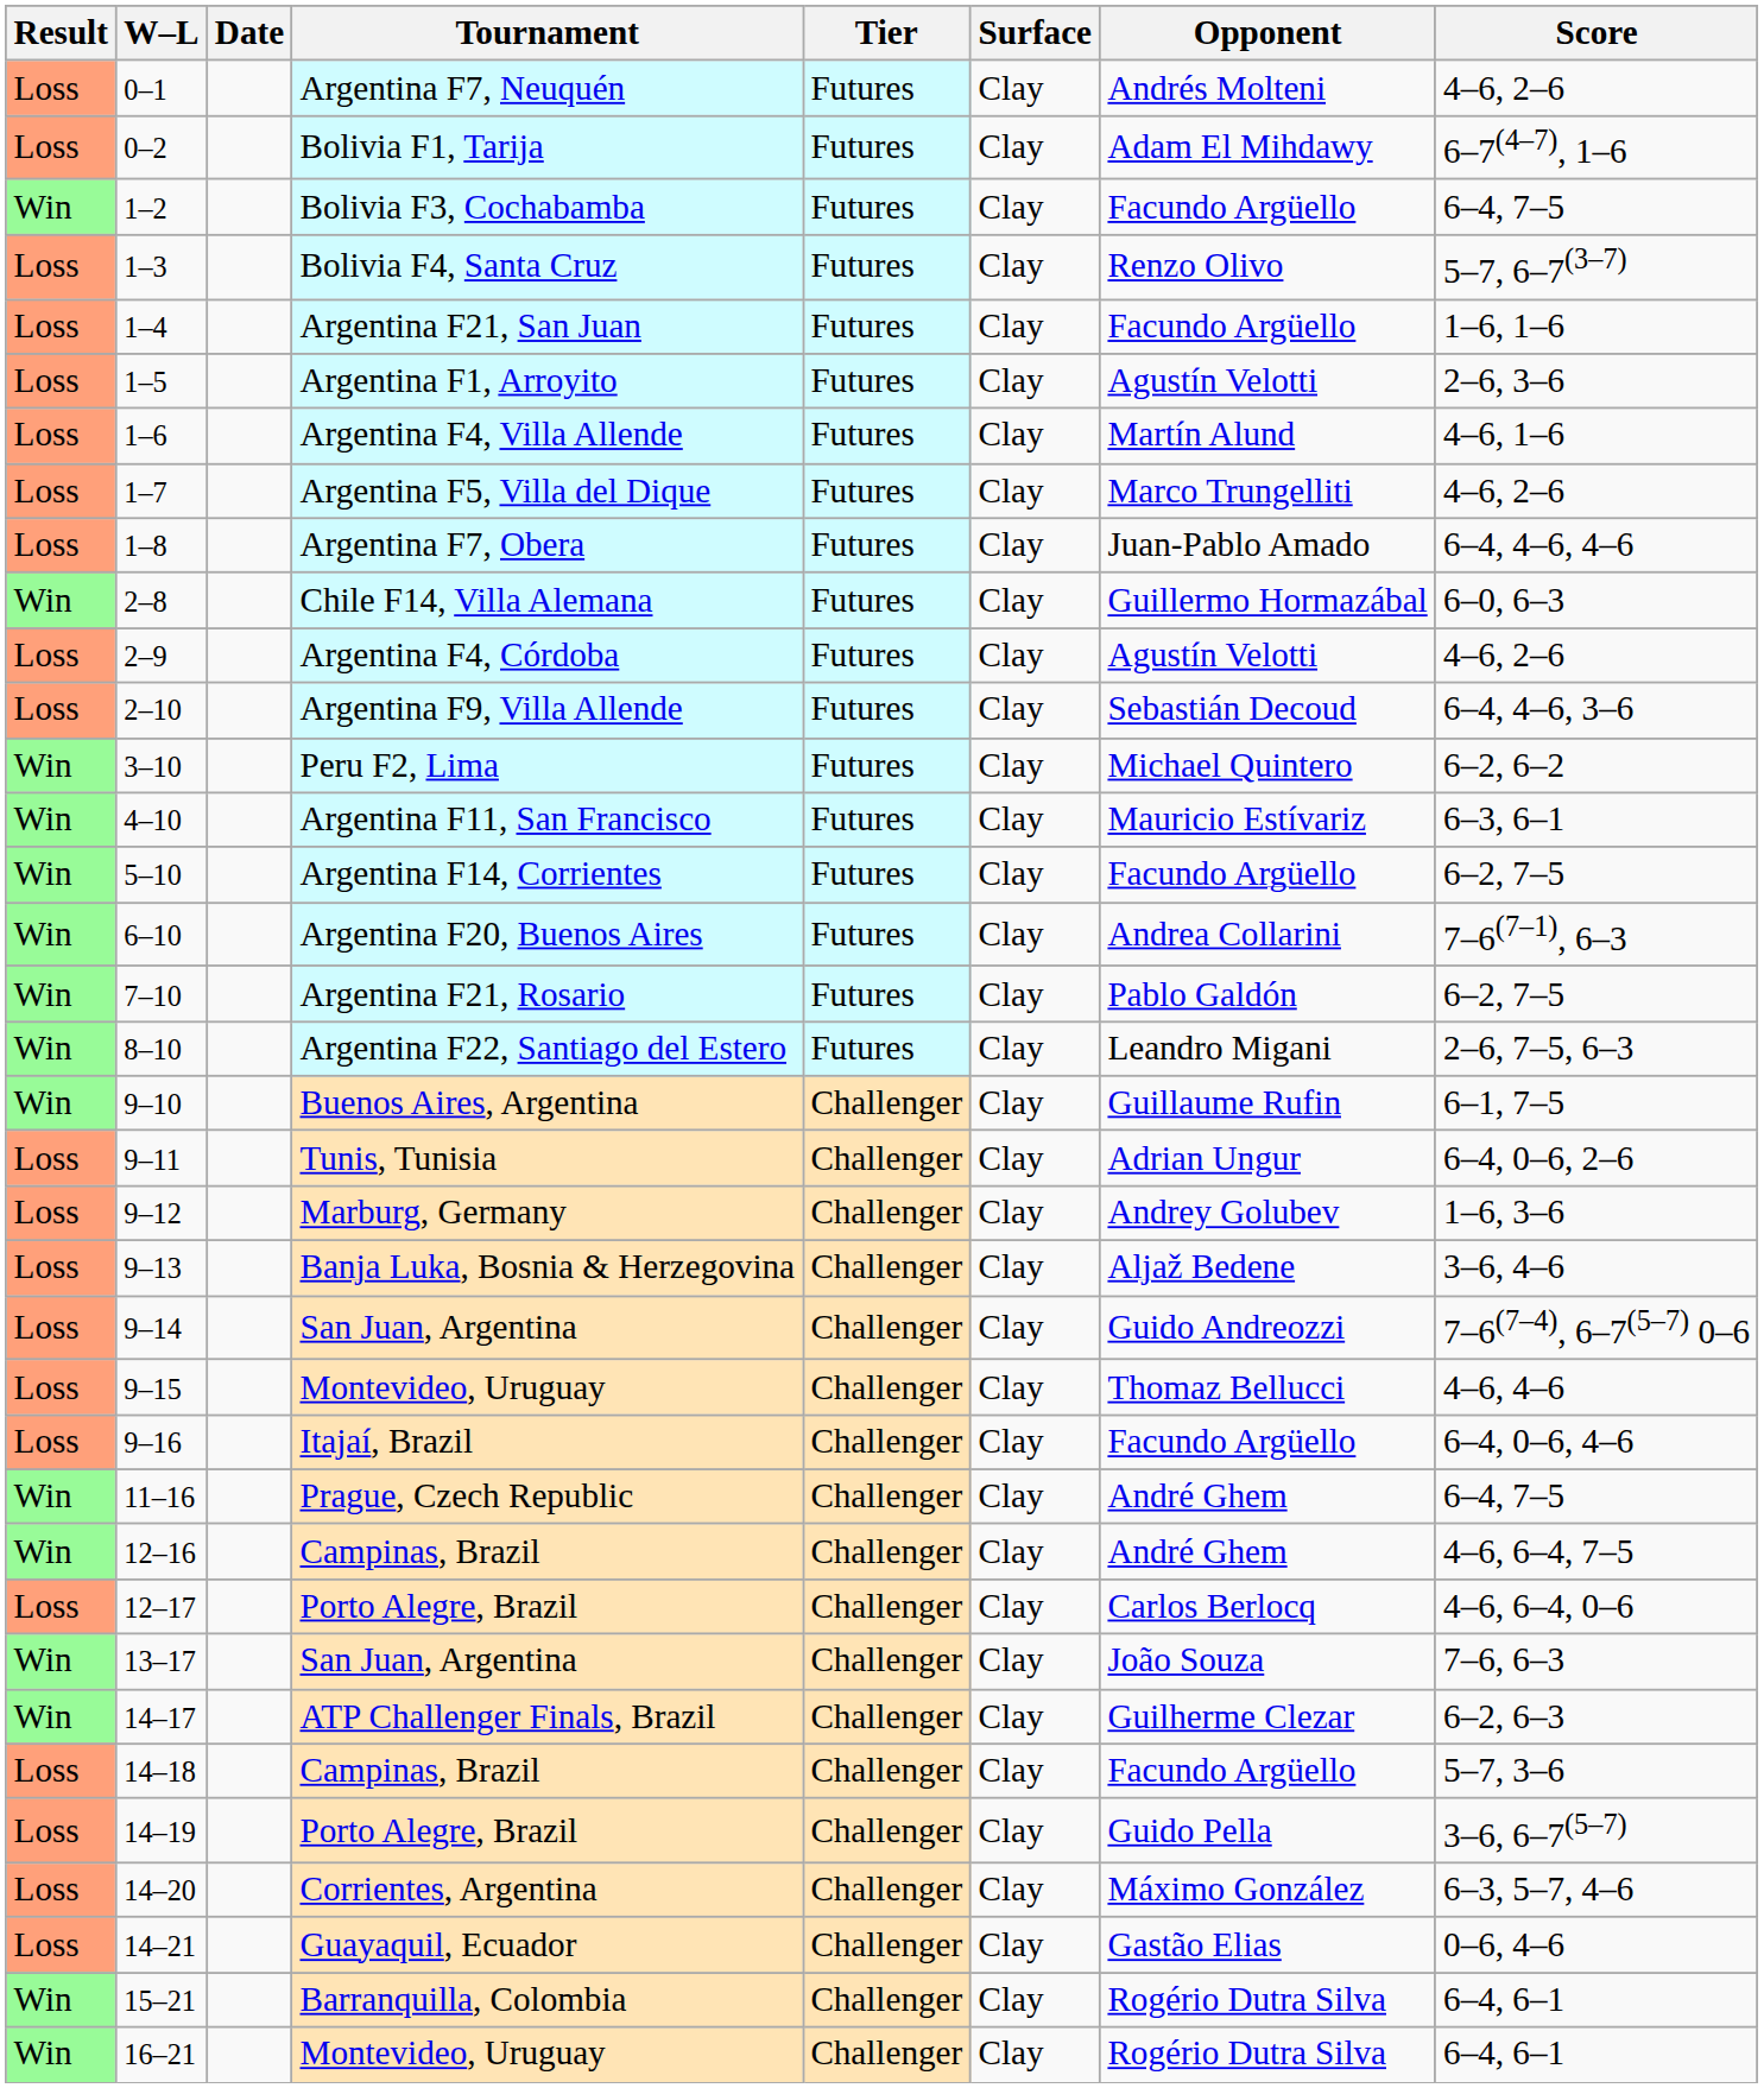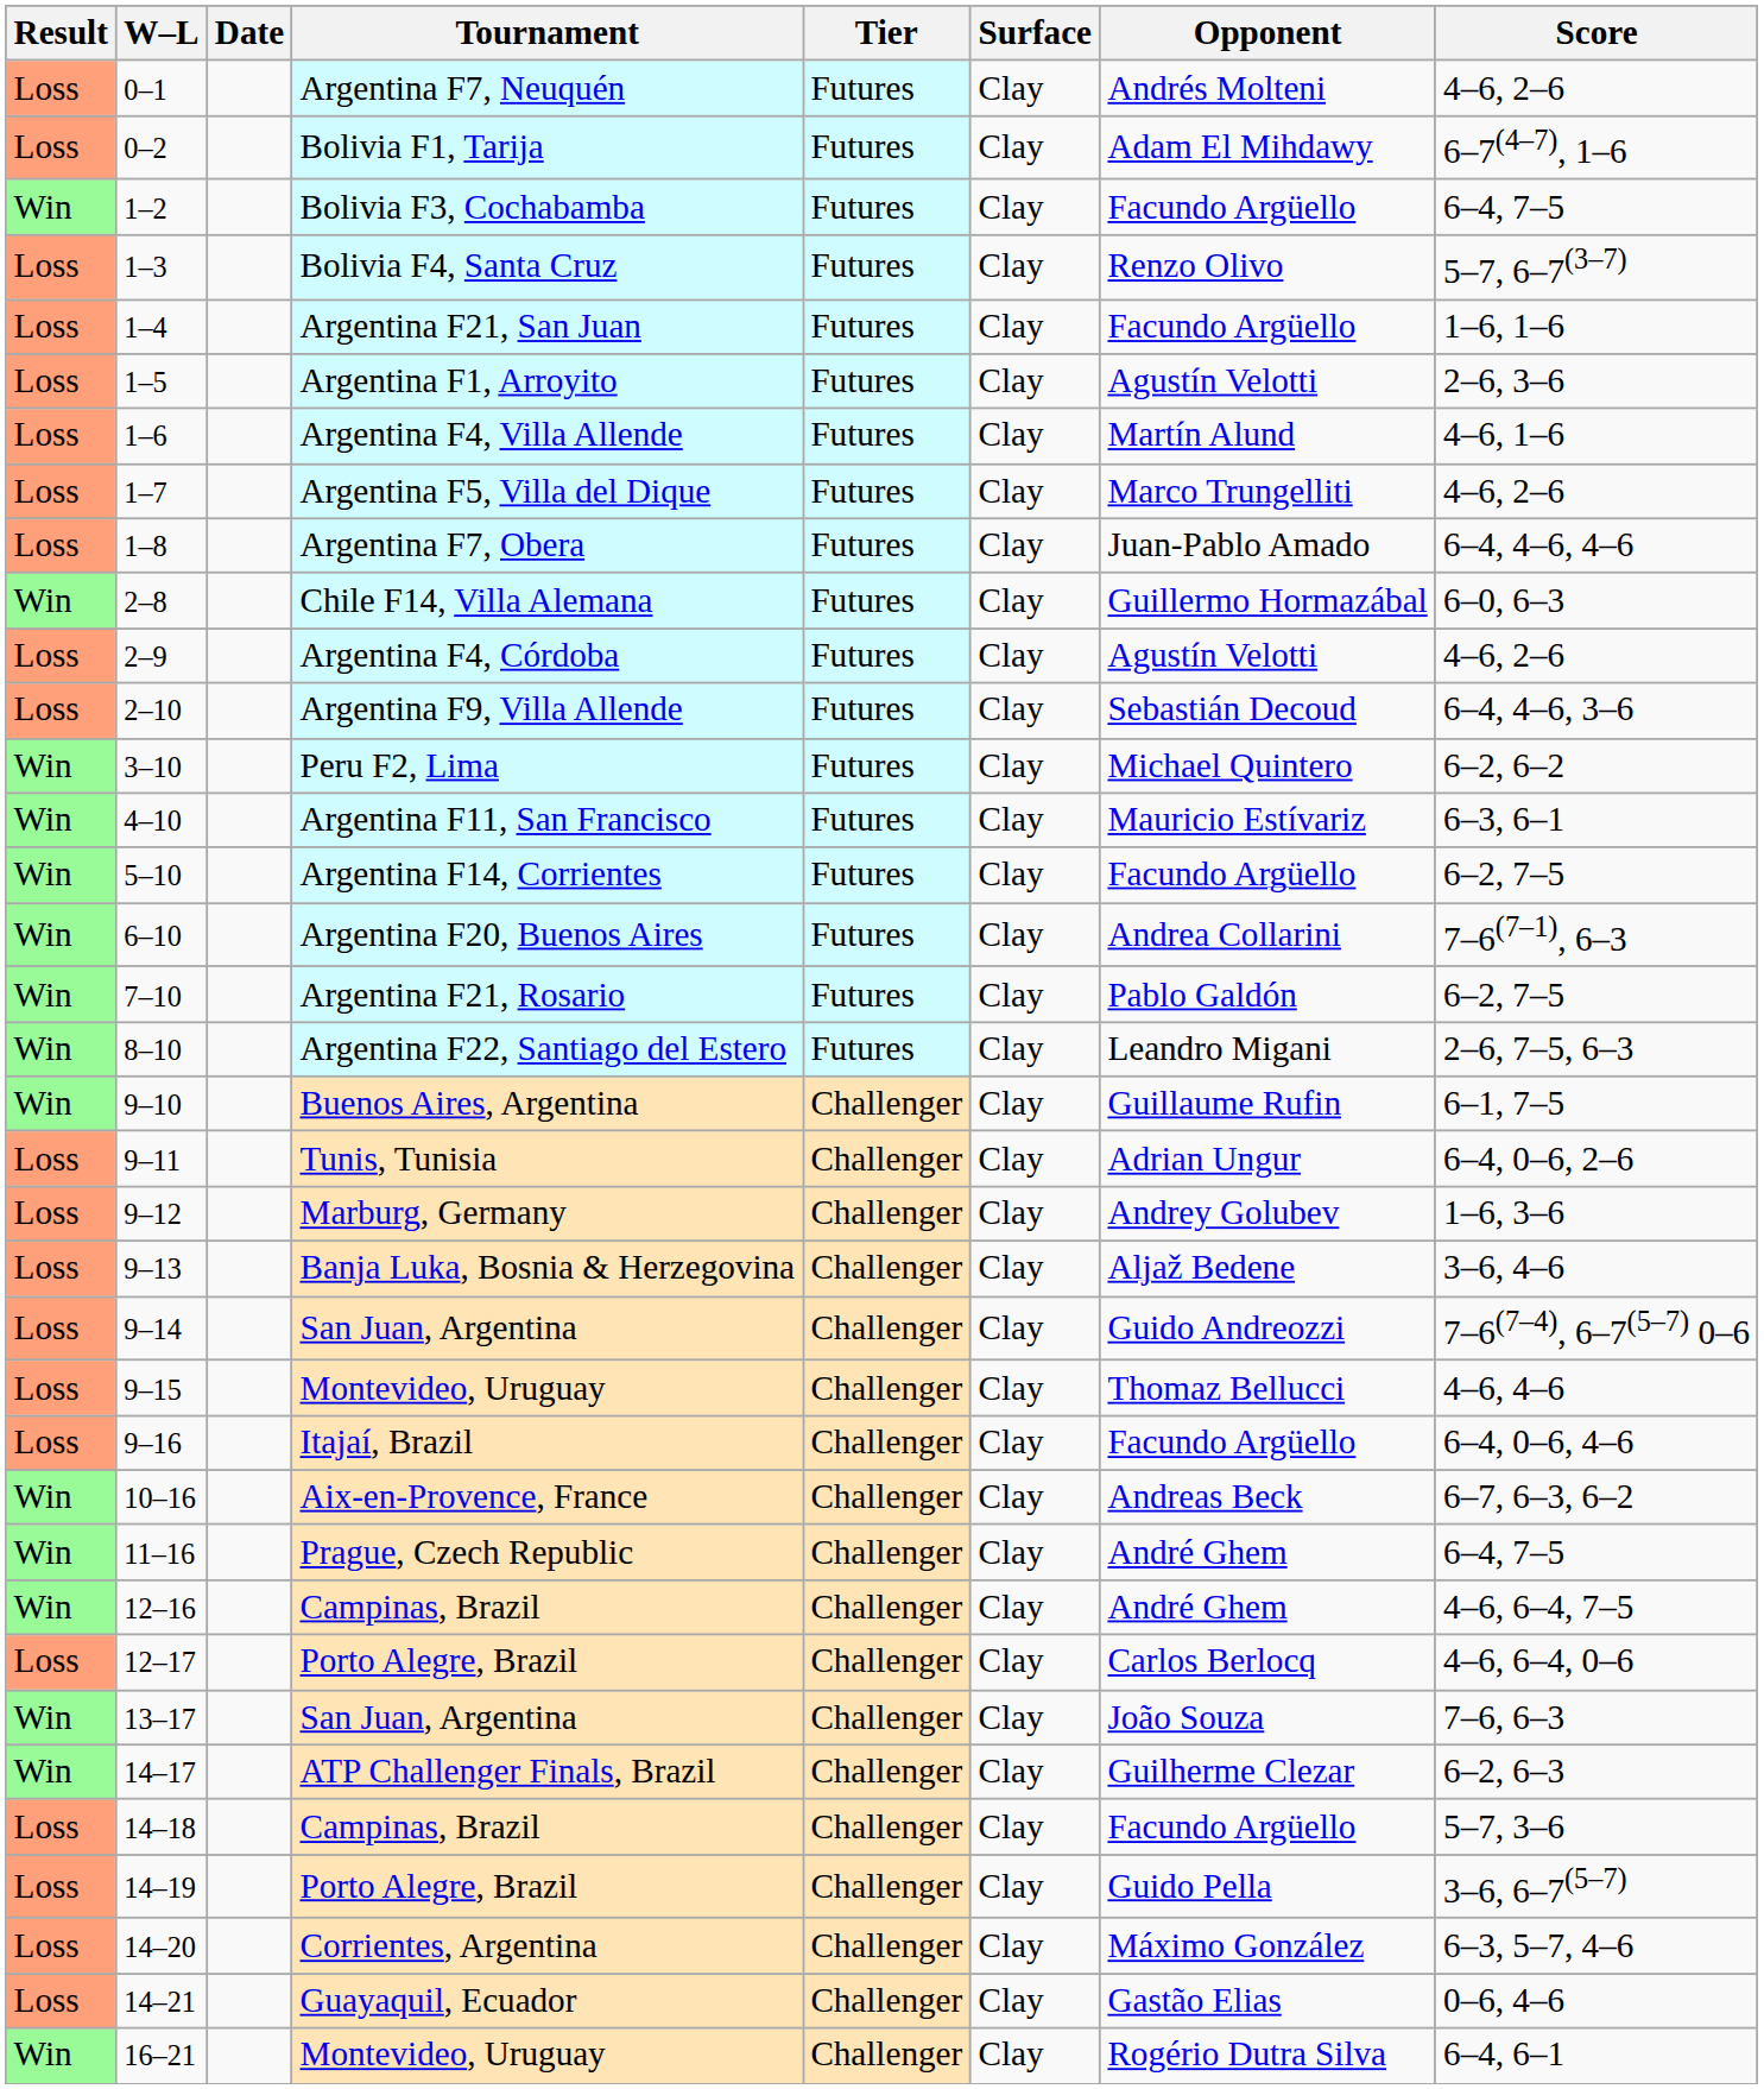+ row: Win | 10–16 | Aix-en-Provence, France | Challenger | Clay | Andreas Beck | 6–7, 6–3, 6–2
- row: Win | 15–21 | Barranquilla, Colombia | Challenger | Clay | Rogério Dutra Silva | 6–4, 6–1
